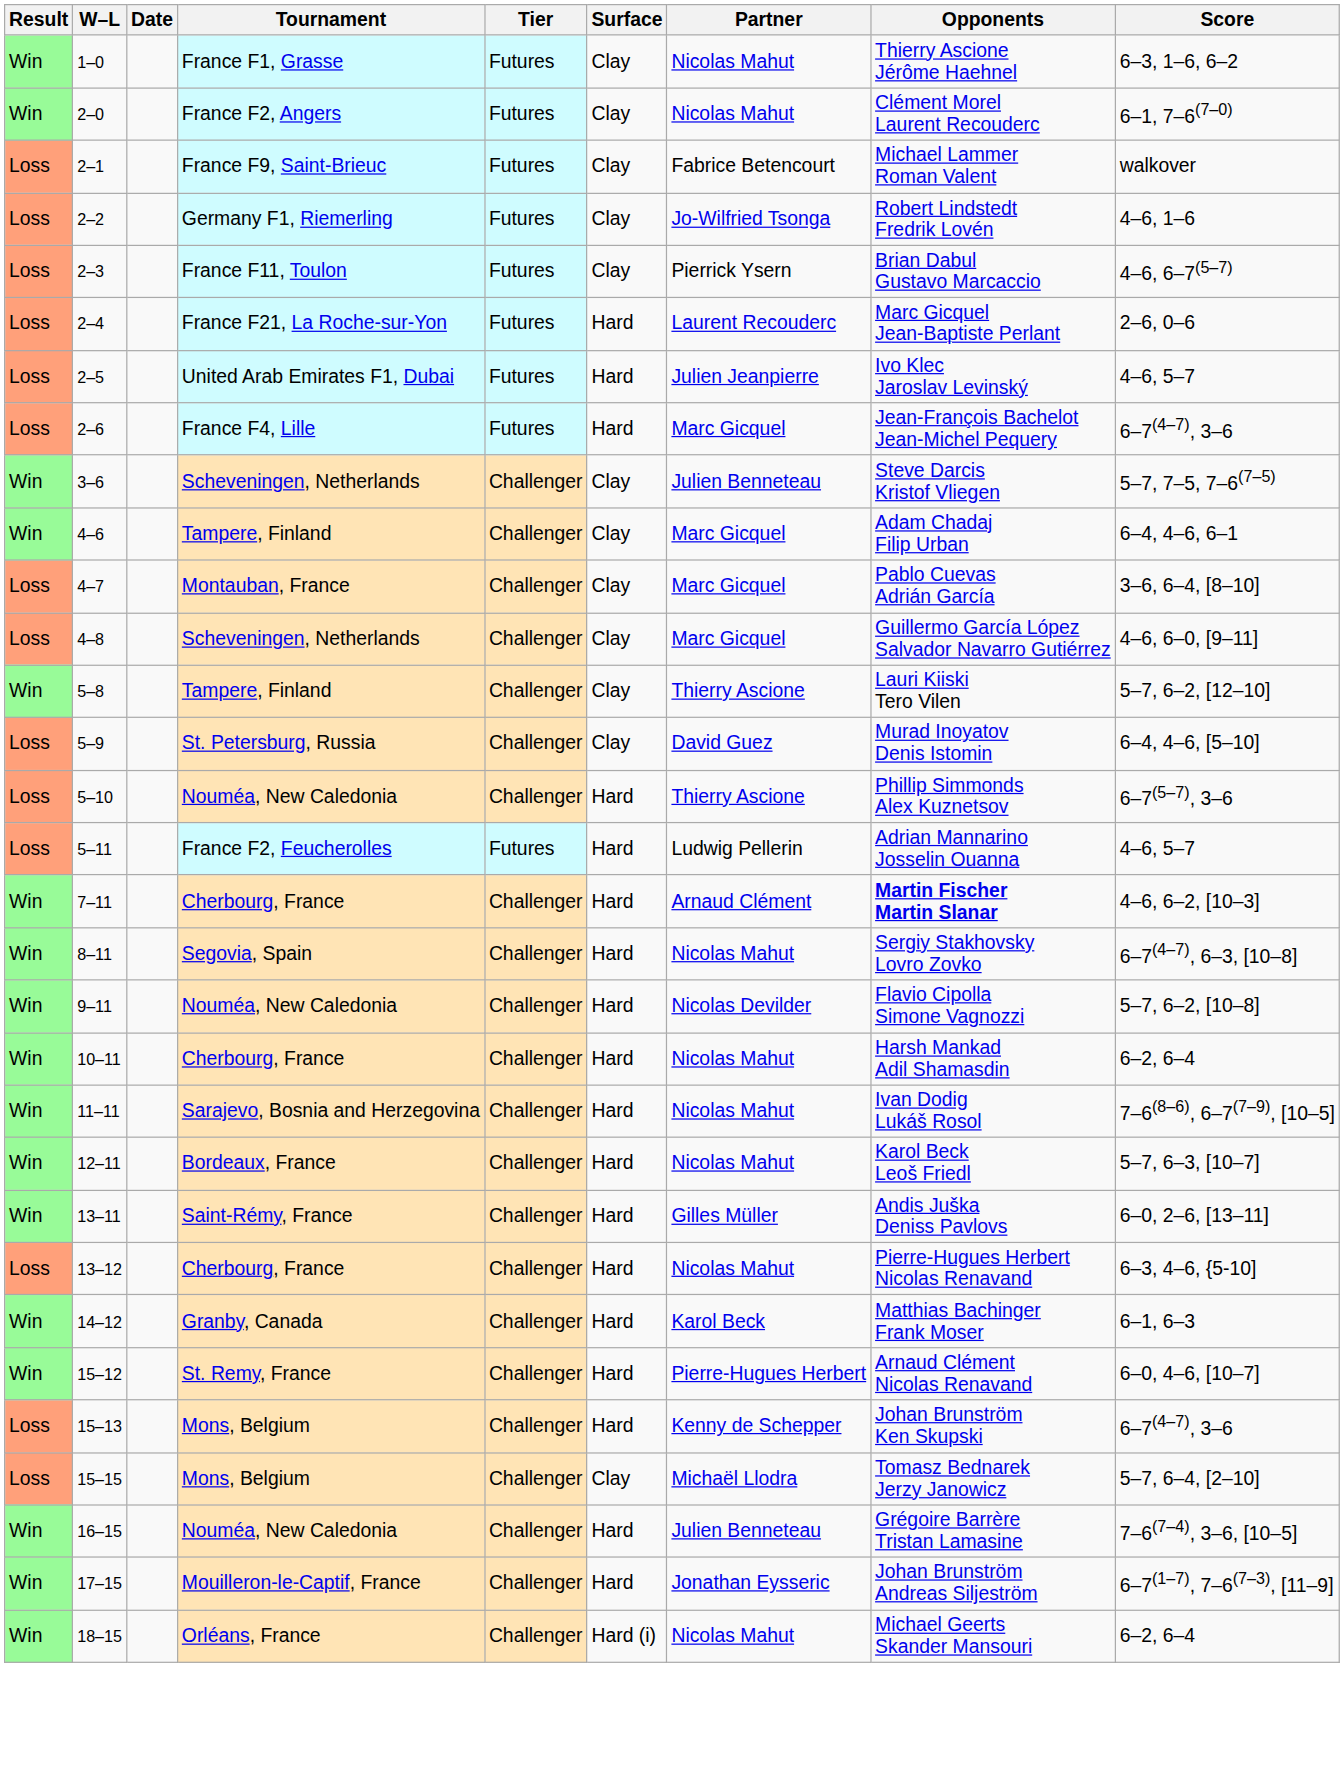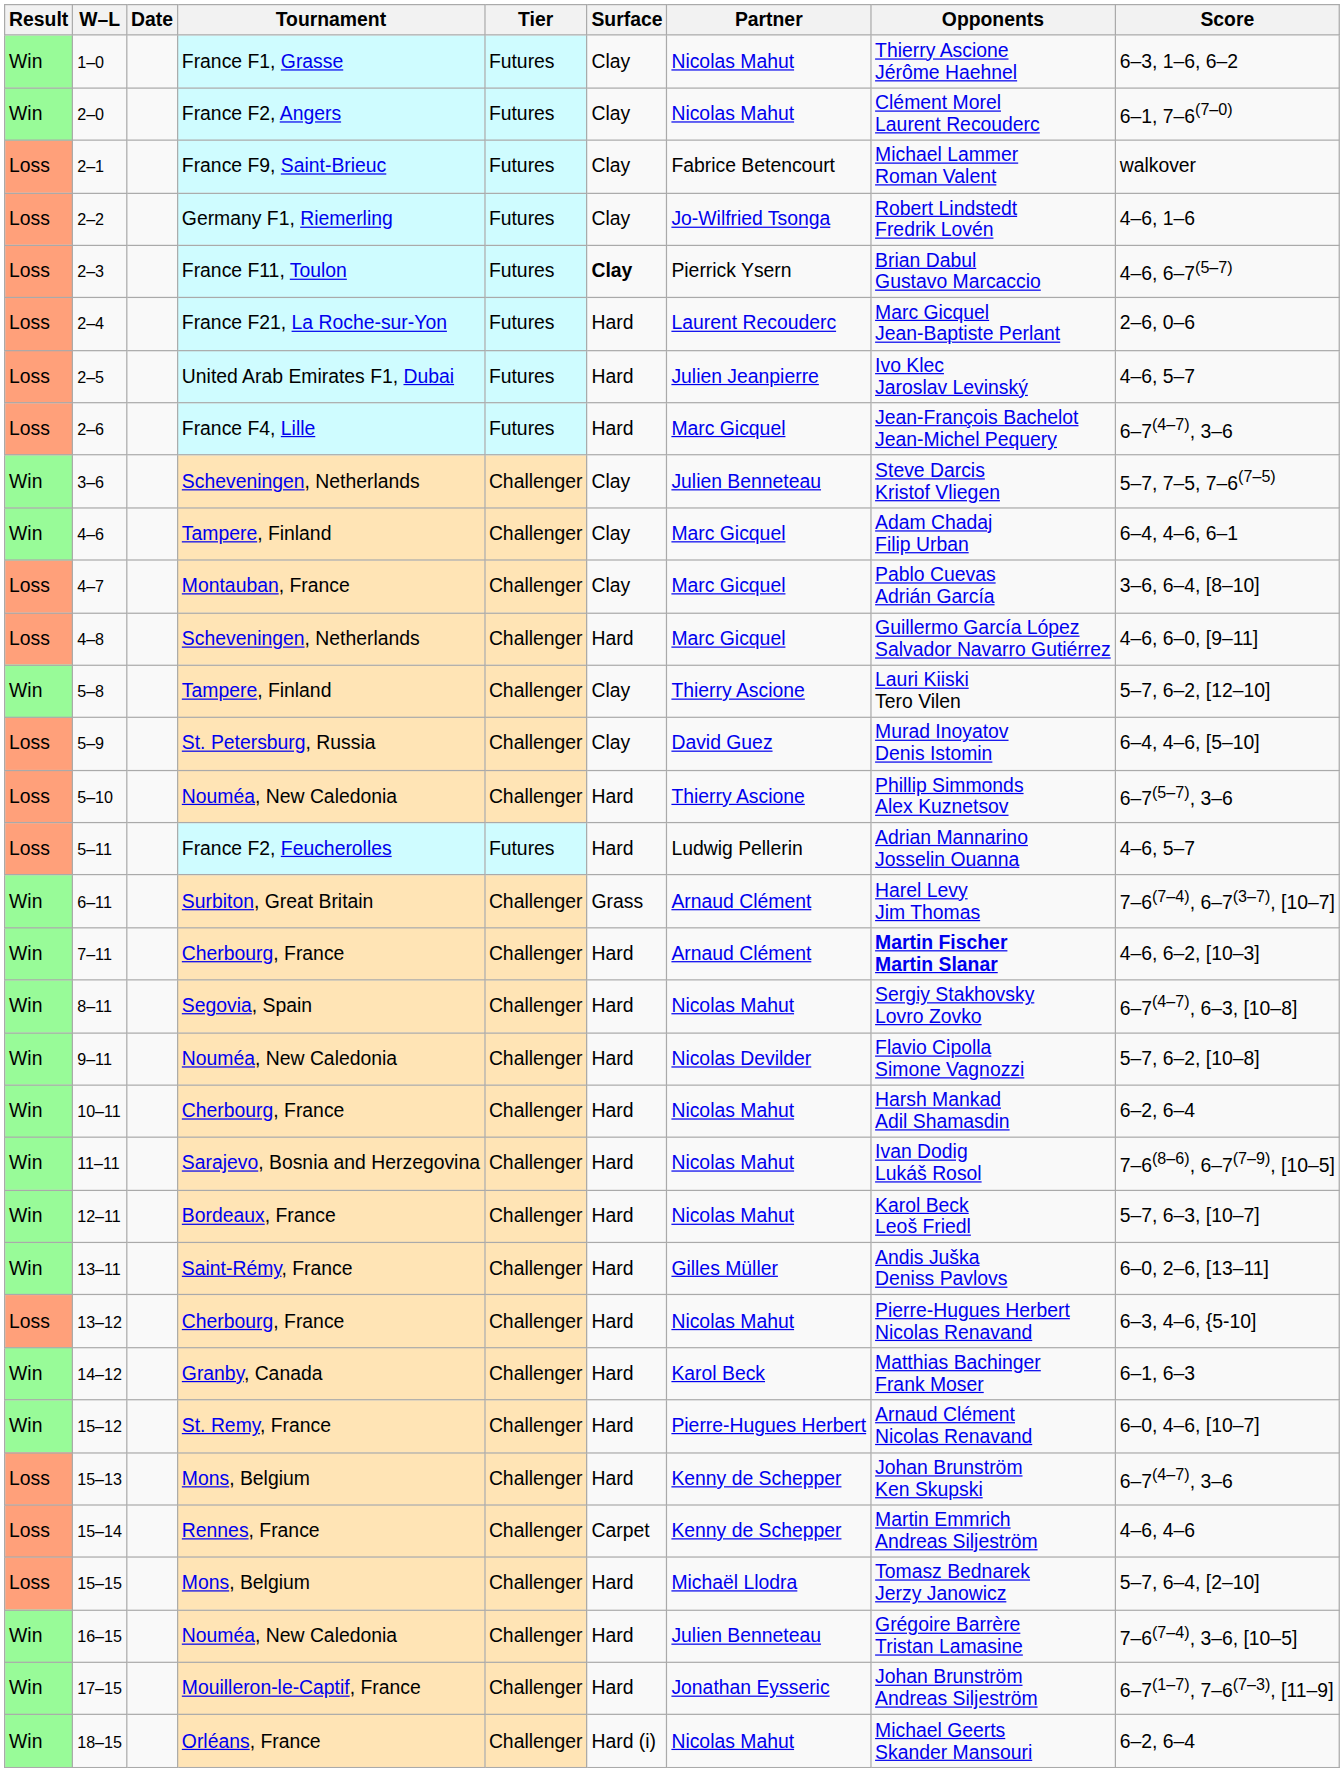2–3 | Surface: normal -> bold
4–8 | Surface: Clay -> Hard
+ row: Win | 6–11 | Surbiton, Great Britain | Challenger | Grass | Arnaud Clément | Harel Levy Jim Thomas | 7–6(7–4), 6–7(3–7), [10–7]
+ row: Loss | 15–14 | Rennes, France | Challenger | Carpet | Kenny de Schepper | Martin Emmrich Andreas Siljeström | 4–6, 4–6
15–15 | Surface: Clay -> Hard
